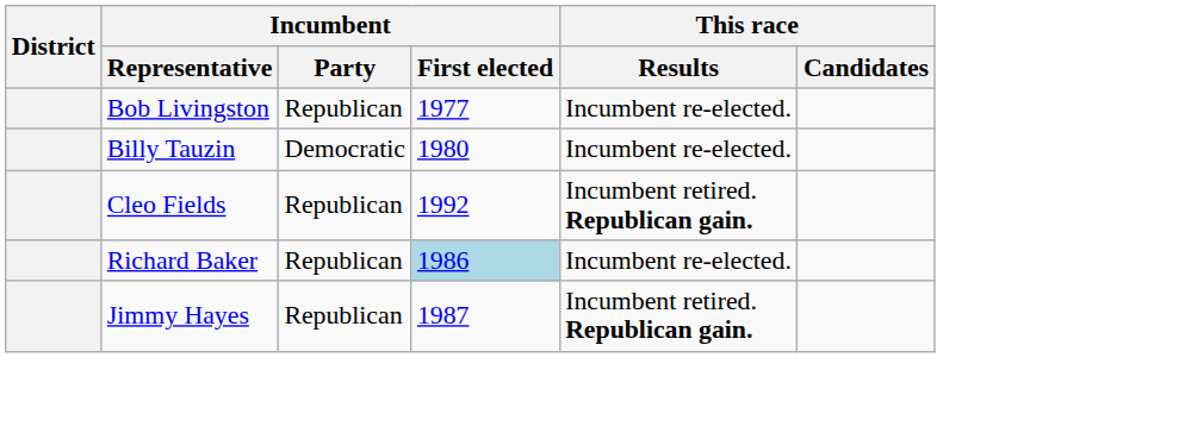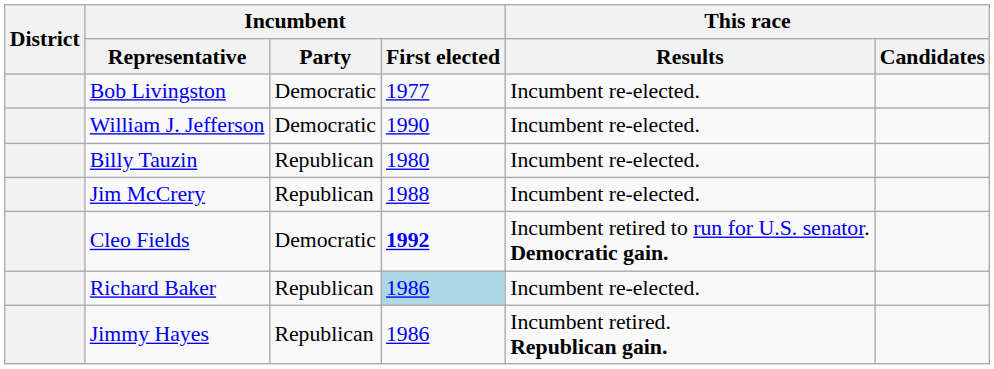Bob Livingston | Incumbent / Party: Republican -> Democratic
+ row: William J. Jefferson | Democratic | 1990 | Incumbent re-elected.
Billy Tauzin | Incumbent / Party: Democratic -> Republican
+ row: Jim McCrery | Republican | 1988 | Incumbent re-elected.
Cleo Fields | Incumbent / Party: Republican -> Democratic
Cleo Fields | Incumbent / First elected: normal -> bold
Cleo Fields | This race / Results: Incumbent retired. Republican gain. -> Incumbent retired to run for U.S. senator. Democratic gain.
Jimmy Hayes | Incumbent / First elected: 1987 -> 1986
